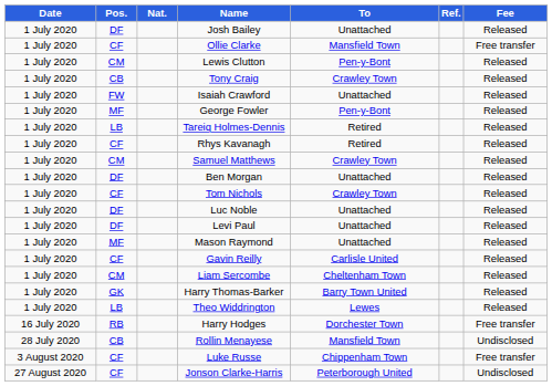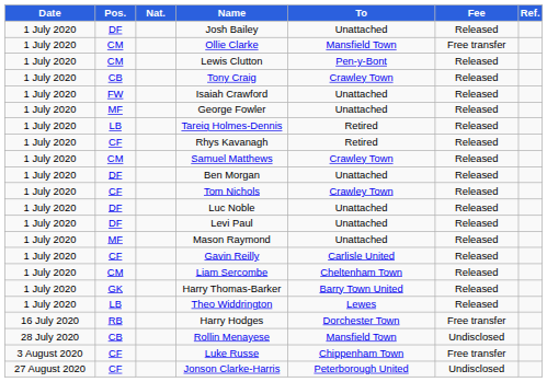columns swapped: Fee <-> Ref.
Ollie Clarke | Pos.: CF -> CM
George Fowler | To: Pen-y-Bont -> Unattached
